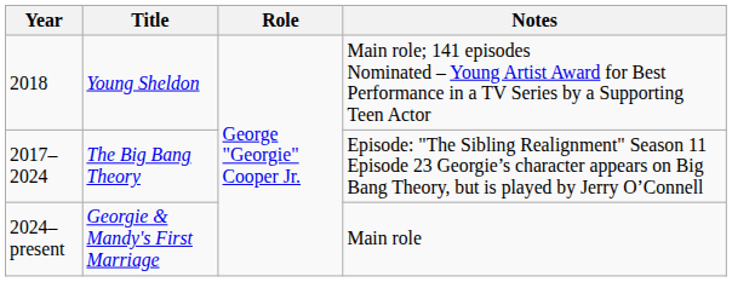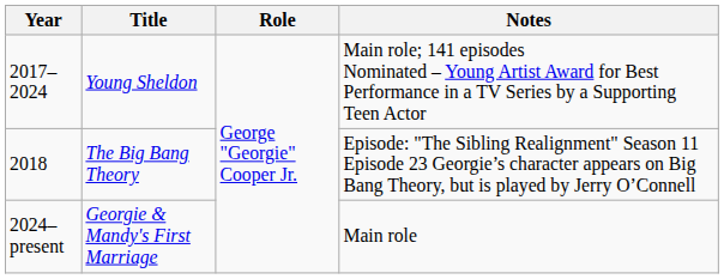Young Sheldon | Year: 2018 -> 2017–2024
The Big Bang Theory | Year: 2017–2024 -> 2018
